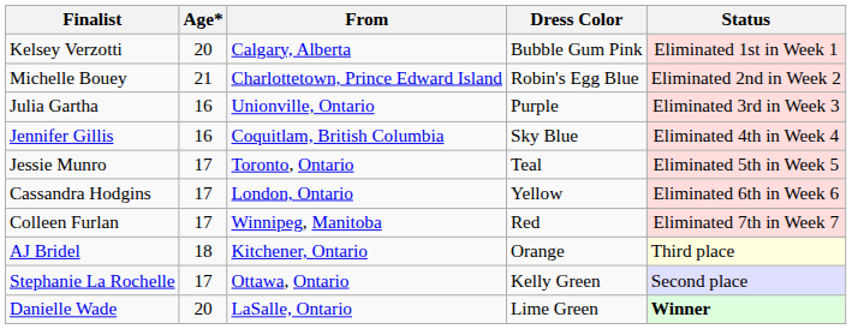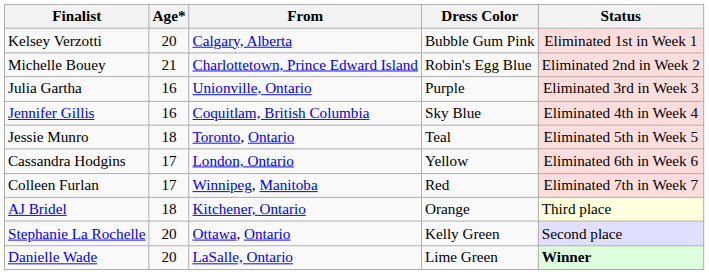Jessie Munro | Age*: 17 -> 18
Stephanie La Rochelle | Age*: 17 -> 20
